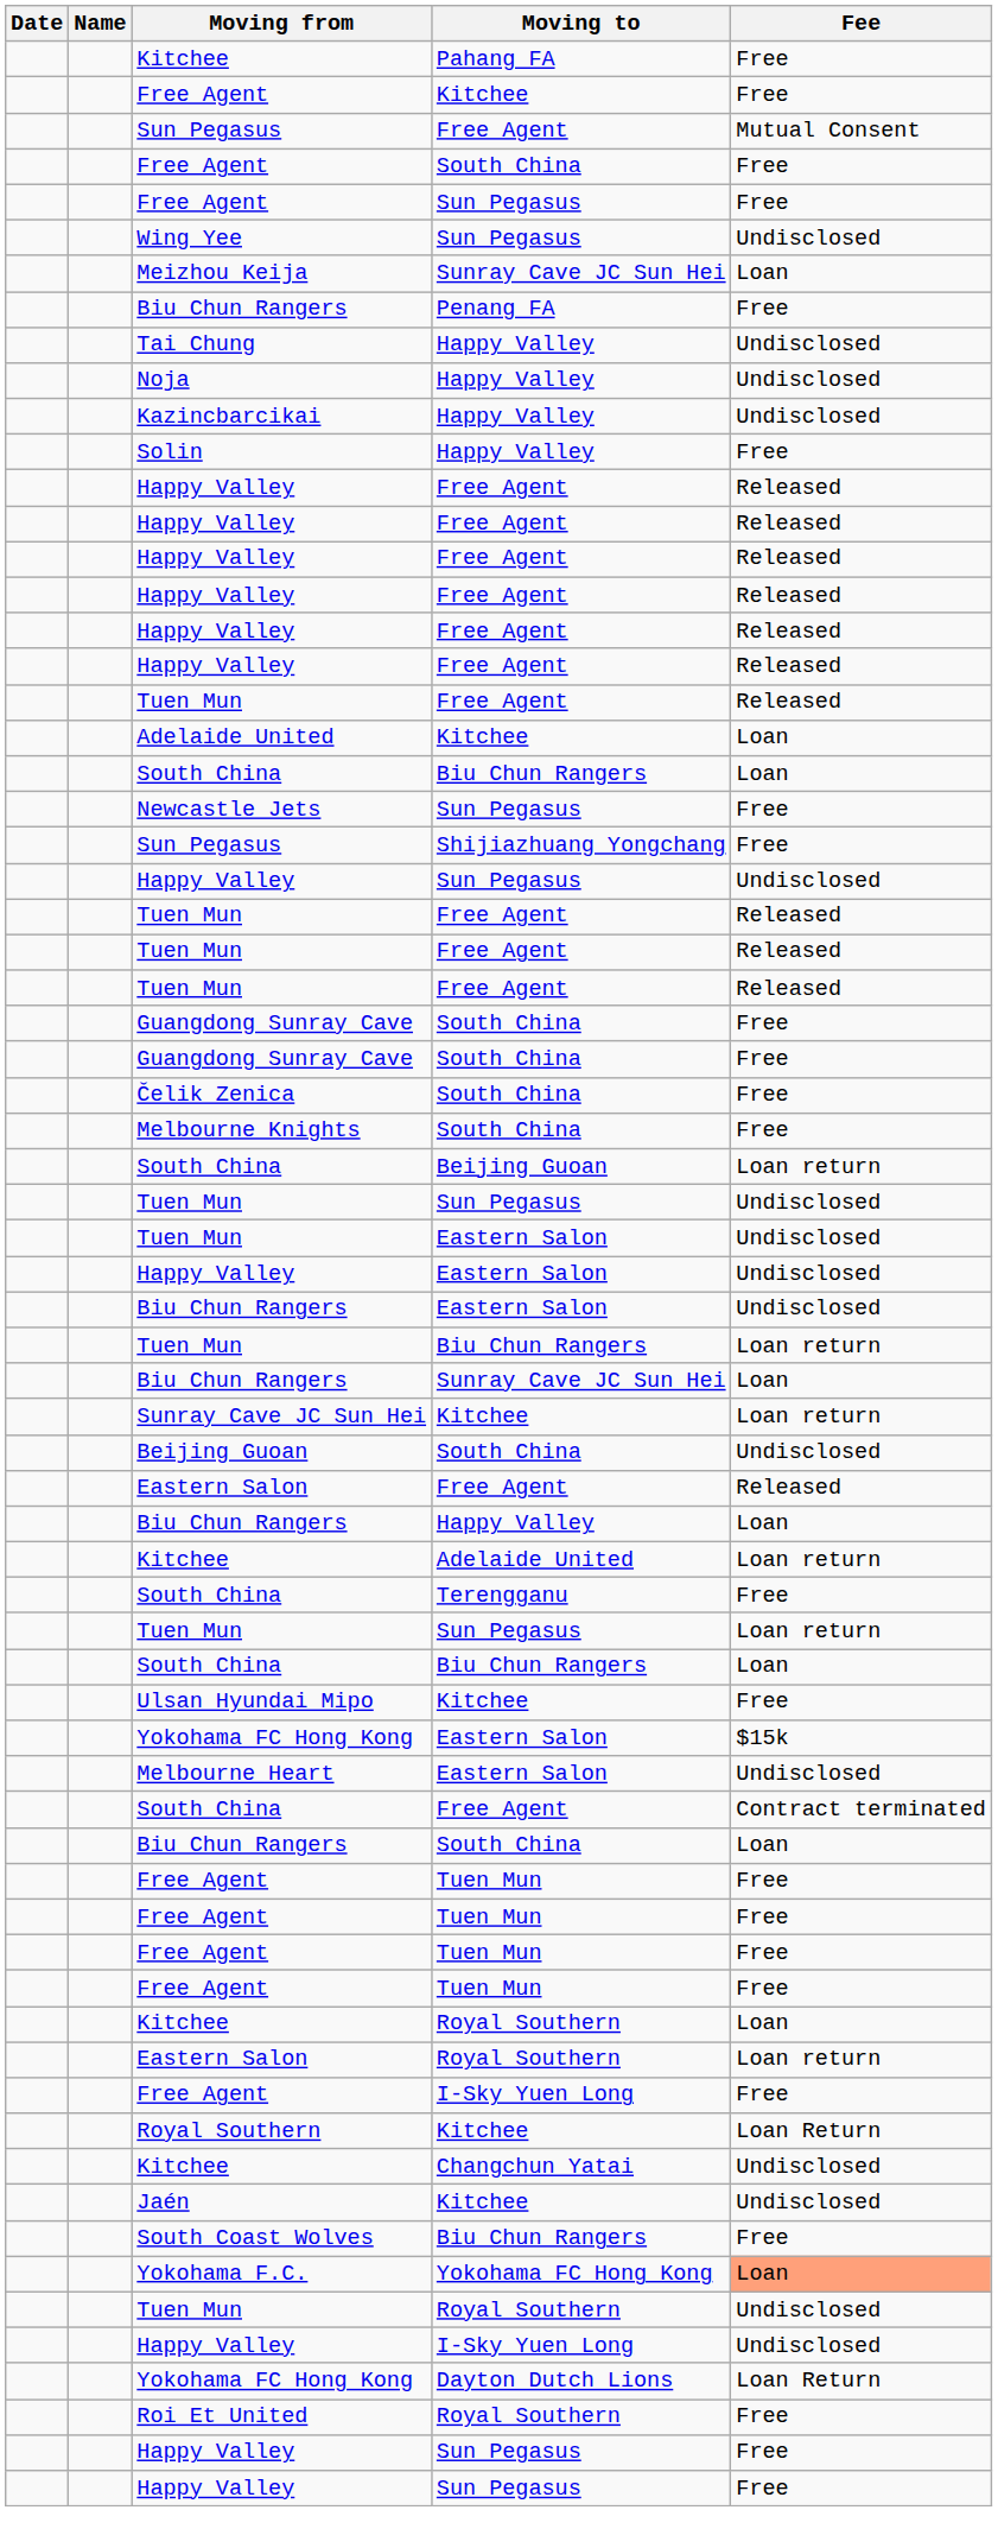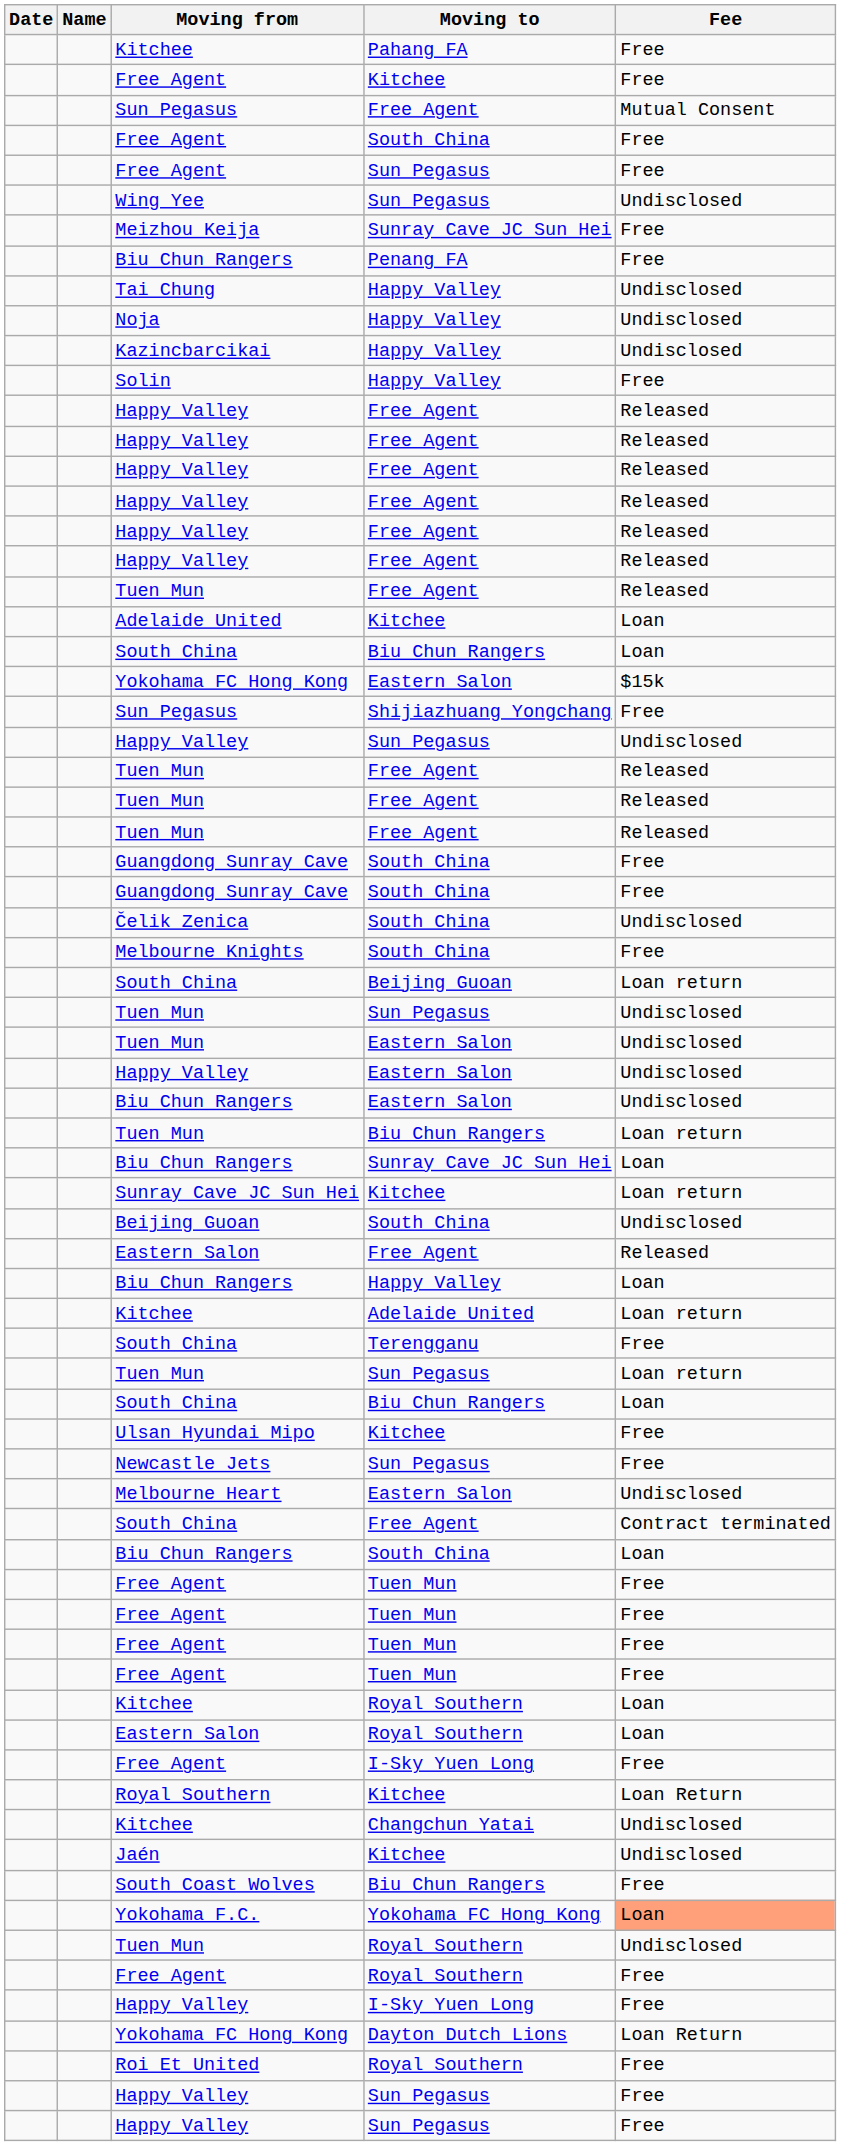Meizhou Keija | Fee: Loan -> Free
rows swapped: Newcastle Jets <-> Yokohama FC Hong Kong / Eastern Salon
Čelik Zenica | Fee: Free -> Undisclosed
Eastern Salon / Royal Southern | Fee: Loan return -> Loan
+ row: Free Agent | Royal Southern | Free
Happy Valley / I-Sky Yuen Long | Fee: Undisclosed -> Free
